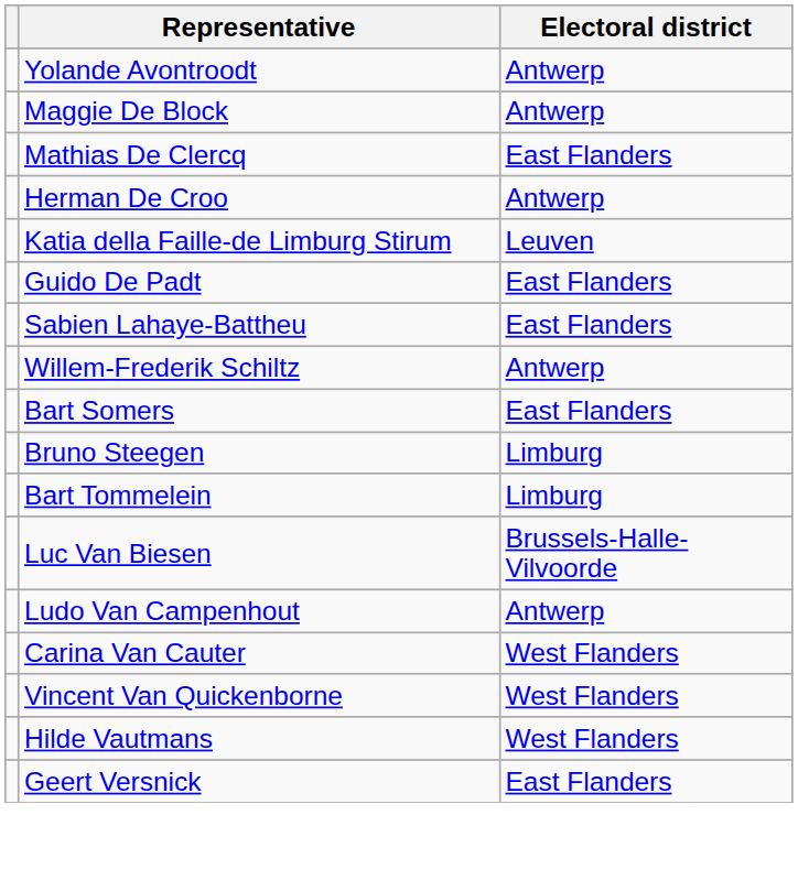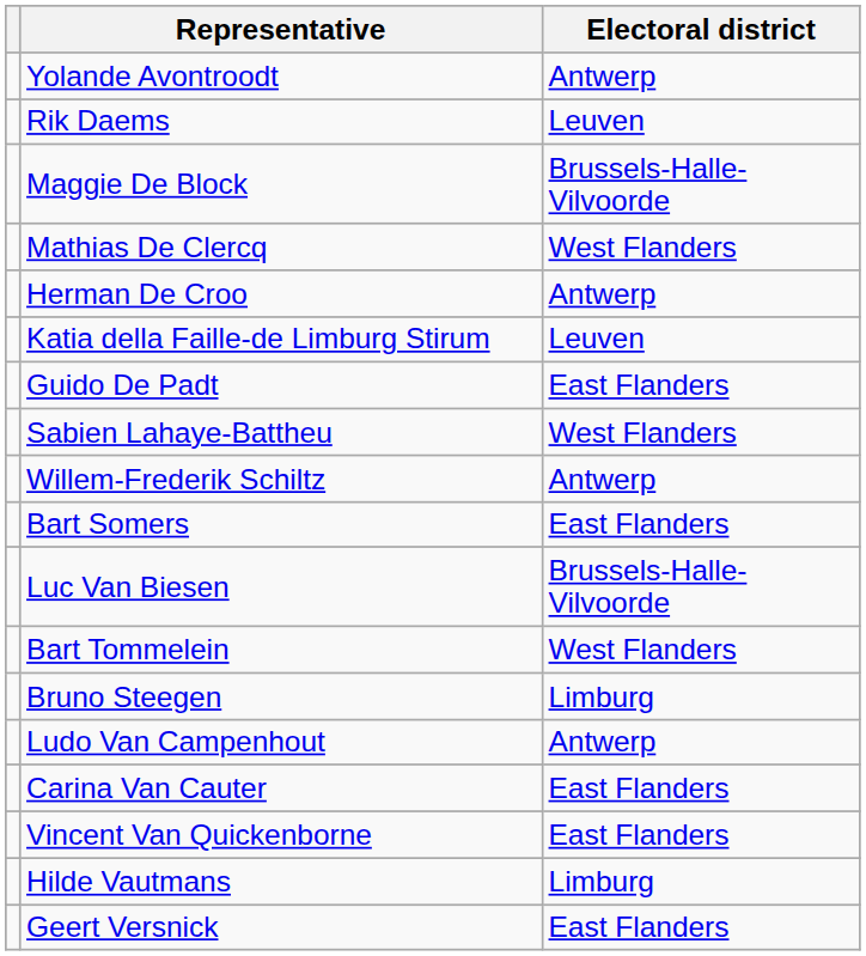+ row: Rik Daems | Leuven
Maggie De Block | Electoral district: Antwerp -> Brussels-Halle-Vilvoorde
Mathias De Clercq | Electoral district: East Flanders -> West Flanders
Sabien Lahaye-Battheu | Electoral district: East Flanders -> West Flanders
rows swapped: Bruno Steegen <-> Luc Van Biesen
Bart Tommelein | Electoral district: Limburg -> West Flanders
Carina Van Cauter | Electoral district: West Flanders -> East Flanders
Vincent Van Quickenborne | Electoral district: West Flanders -> East Flanders
Hilde Vautmans | Electoral district: West Flanders -> Limburg
